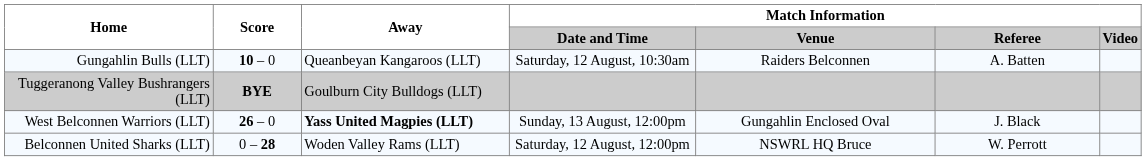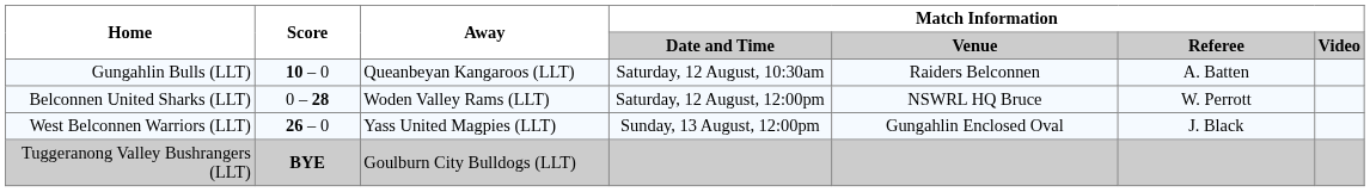rows swapped: Belconnen United Sharks (LLT) <-> Tuggeranong Valley Bushrangers (LLT)
West Belconnen Warriors (LLT) | Away: bold -> normal
